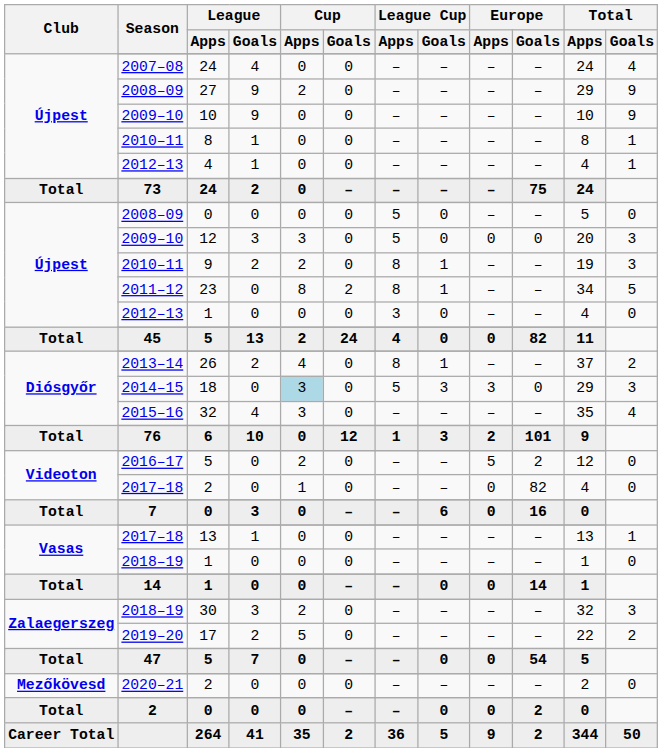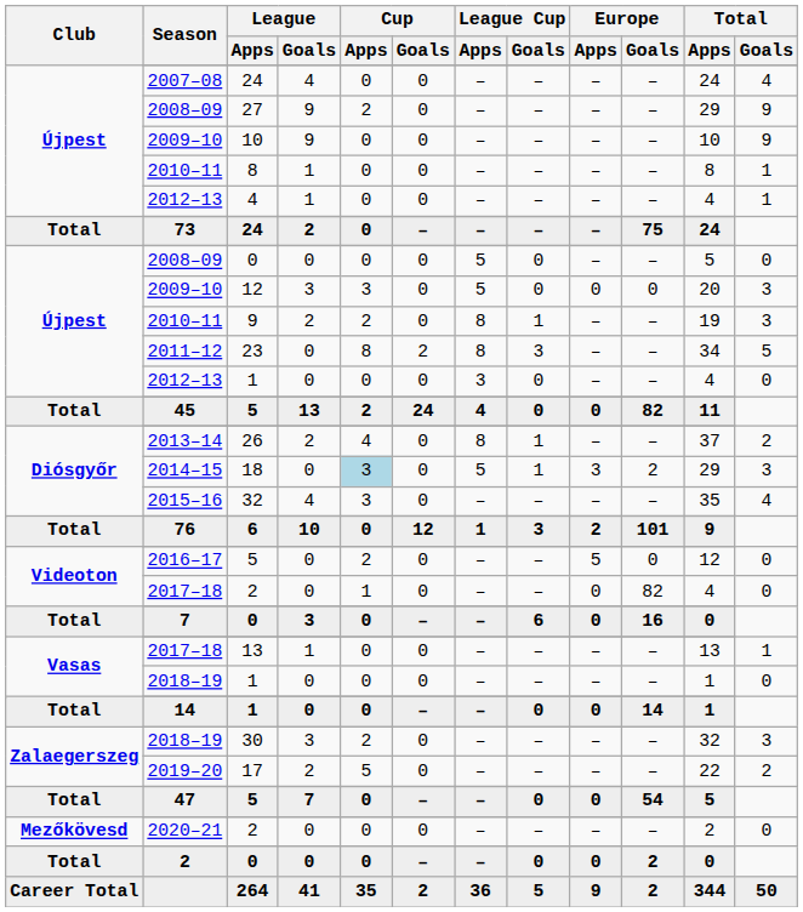2011–12 | League Cup / Goals: 1 -> 3
2014–15 | League Cup / Goals: 3 -> 1
2014–15 | Europe / Goals: 0 -> 2
2016–17 | Europe / Goals: 2 -> 0
